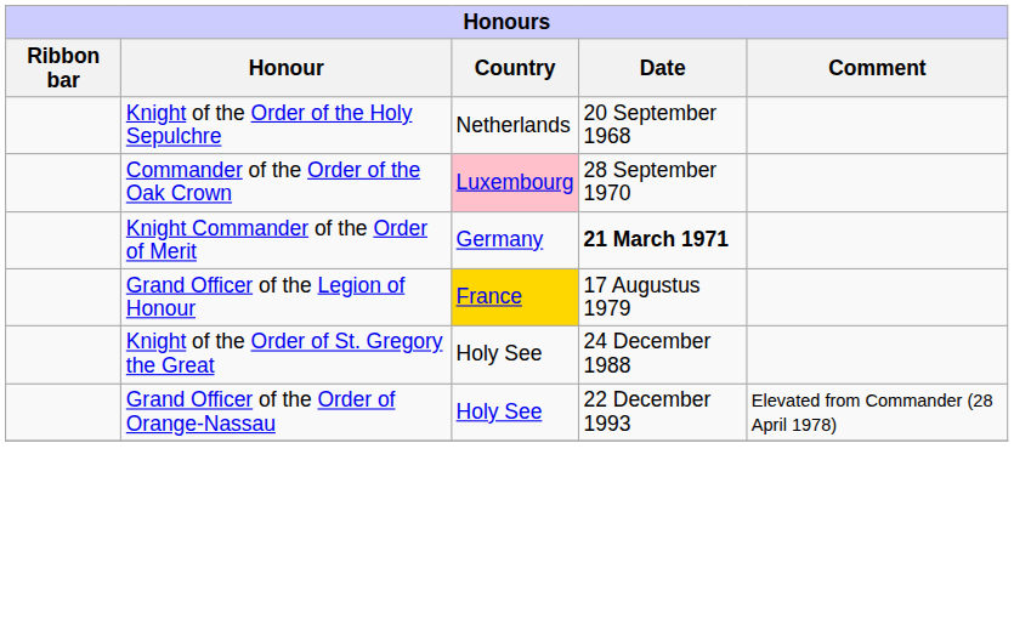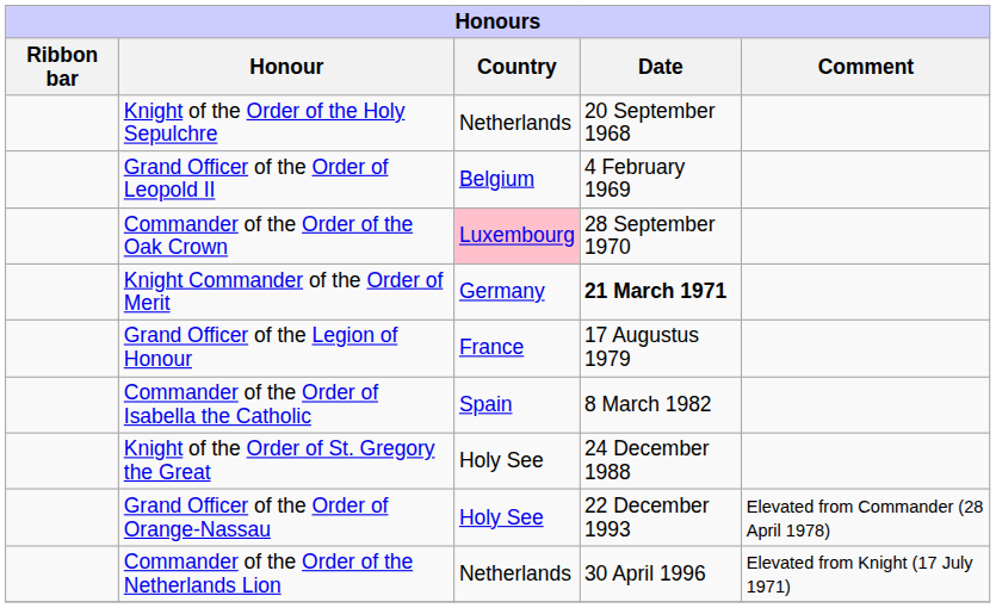+ row: Grand Officer of the Order of Leopold II | Belgium | 4 February 1969
Grand Officer of the Legion of Honour | Country: gold background -> no background
+ row: Commander of the Order of Isabella the Catholic | Spain | 8 March 1982
+ row: Commander of the Order of the Netherlands Lion | Netherlands | 30 April 1996 | Elevated from Knight (17 July 1971)
